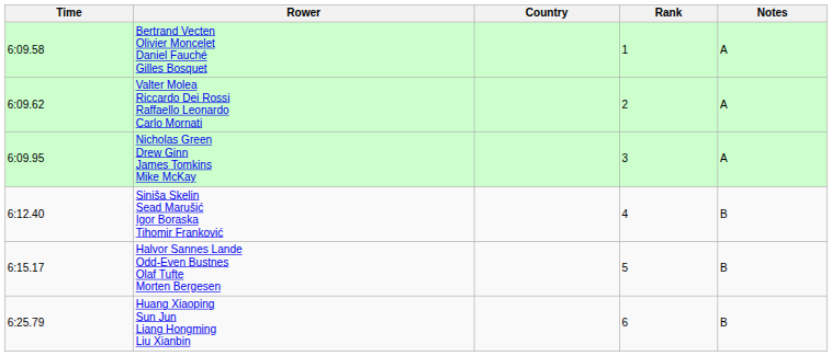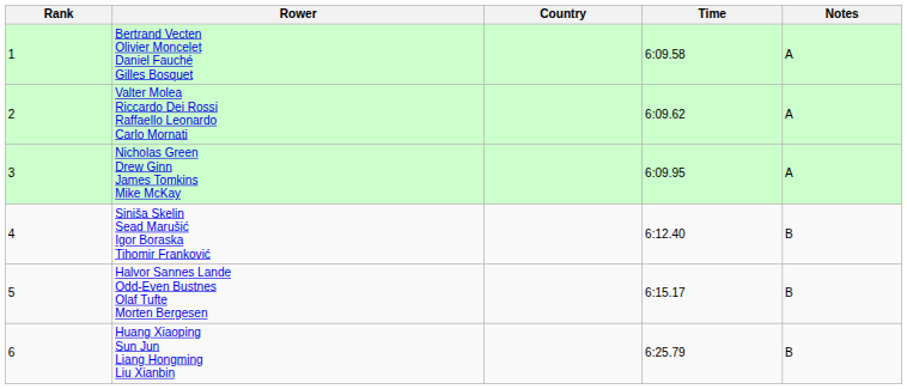columns swapped: Rank <-> Time
